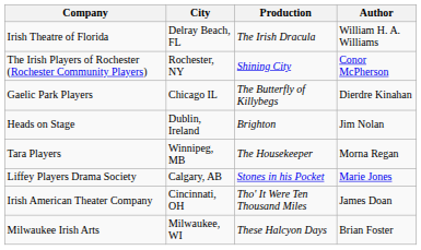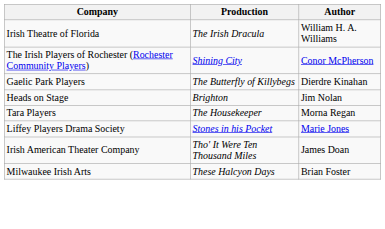- column: City | Delray Beach, FL | Rochester, NY | Chicago IL | Dublin, Ireland | Winnipeg, MB | Calgary, AB | Cincinnati, OH | Milwaukee, WI
